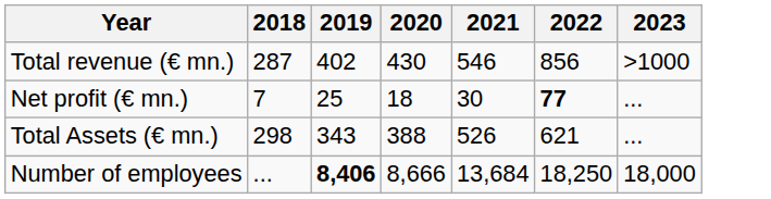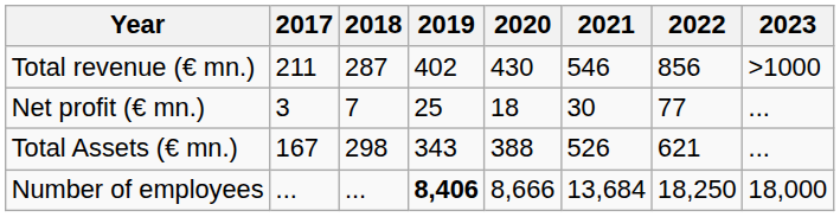+ column: 2017 | 211 | 3 | 167 | ...
Net profit (€ mn.) | 2022: bold -> normal
